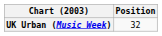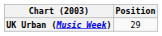UK Urban (Music Week) | Position: 32 -> 29
